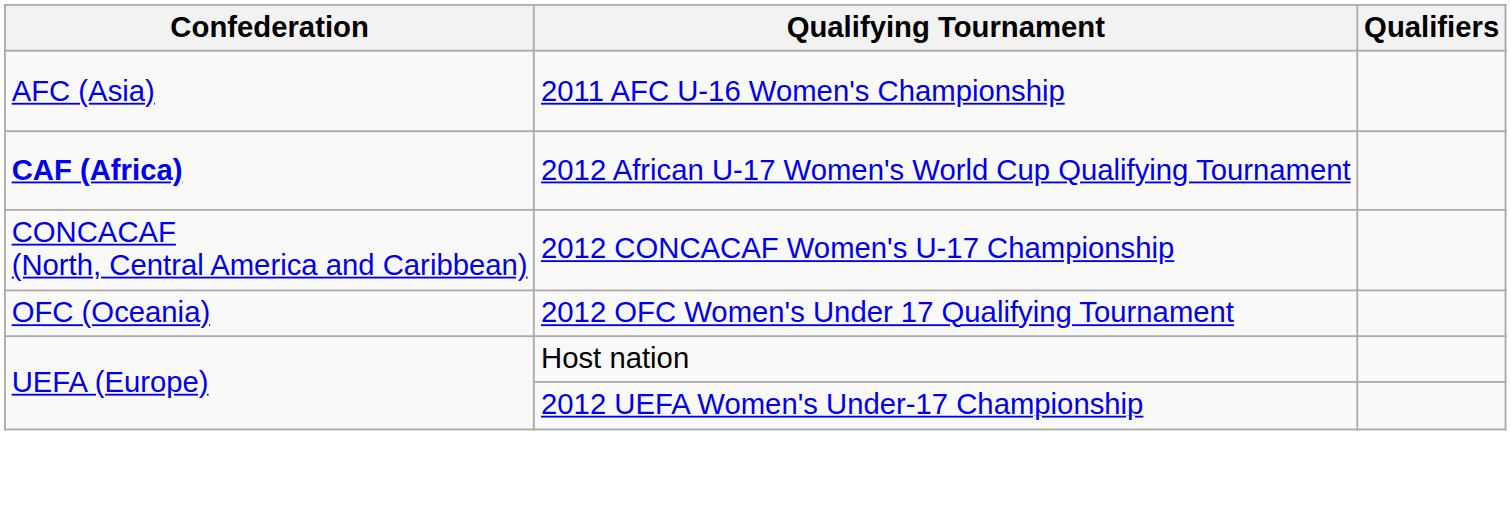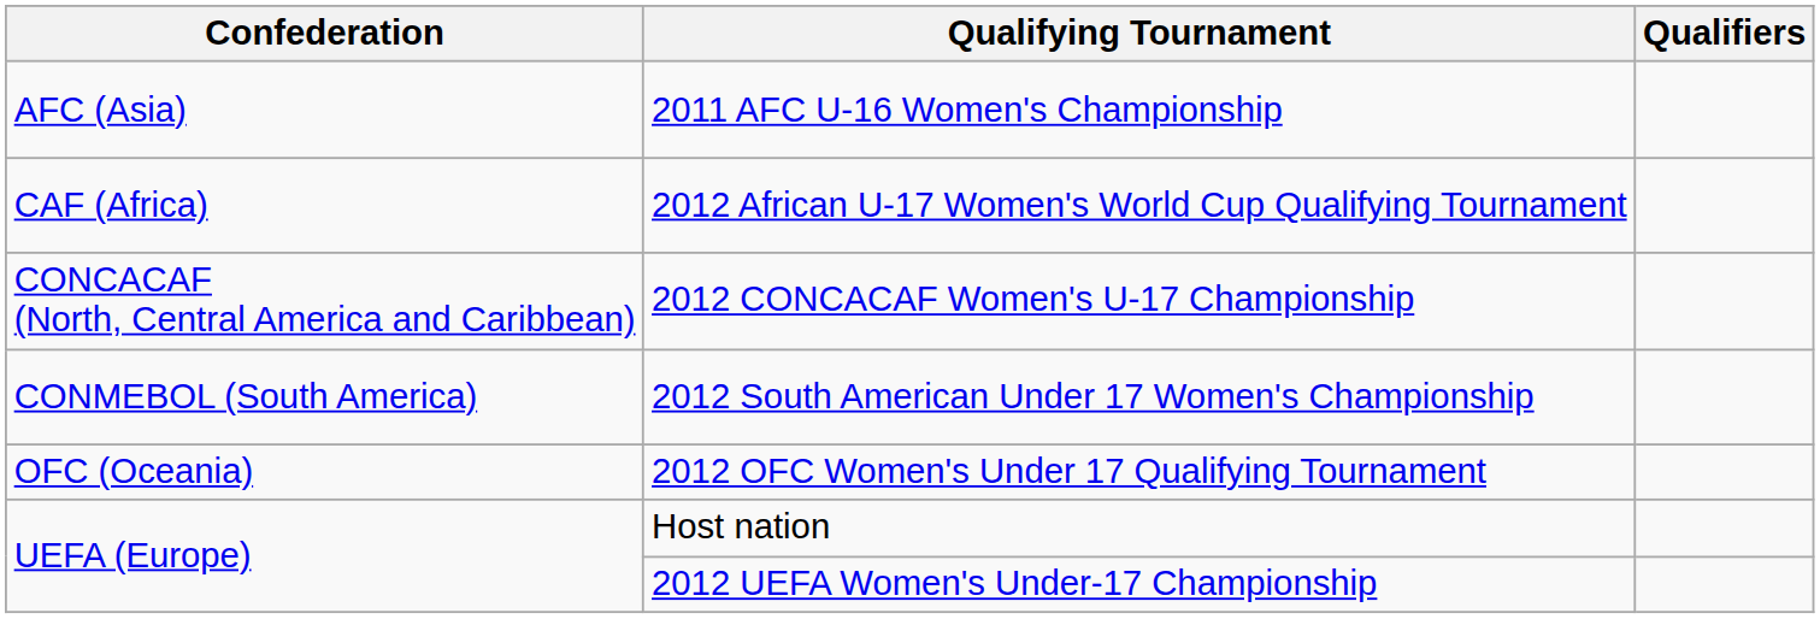2012 African U-17 Women's World Cup Qualifying Tournament | Confederation: bold -> normal
+ row: CONMEBOL (South America) | 2012 South American Under 17 Women's Championship
